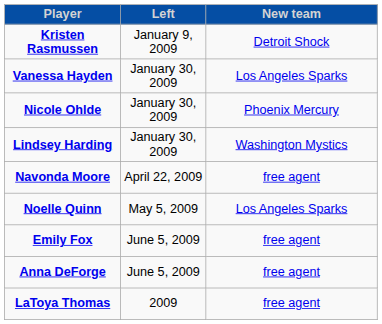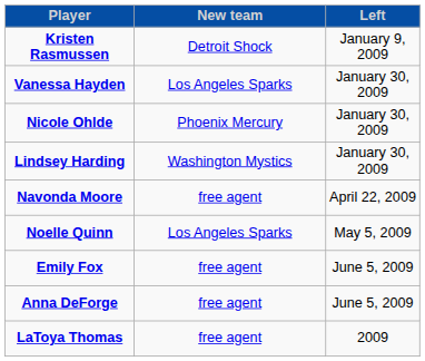columns swapped: Left <-> New team
